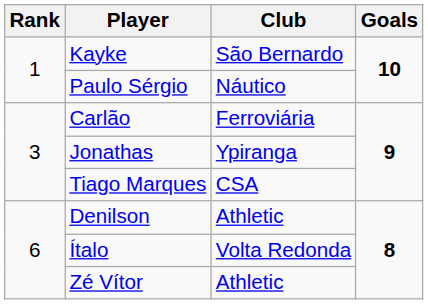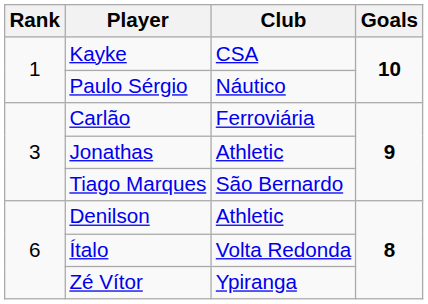Kayke | Club: São Bernardo -> CSA
Jonathas | Club: Ypiranga -> Athletic
Tiago Marques | Club: CSA -> São Bernardo
Zé Vítor | Club: Athletic -> Ypiranga
